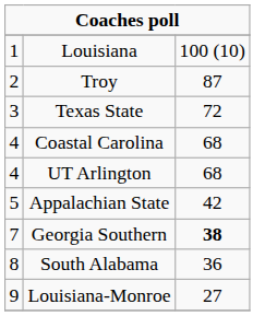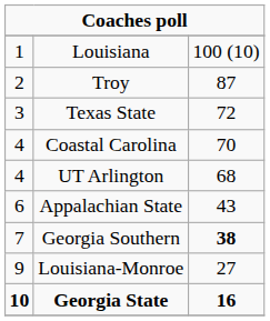Coastal Carolina | column 3: 68 -> 70
Appalachian State | column 1: 5 -> 6
Appalachian State | column 3: 42 -> 43
- row: 8 | South Alabama | 36
+ row: 10 | Georgia State | 16
